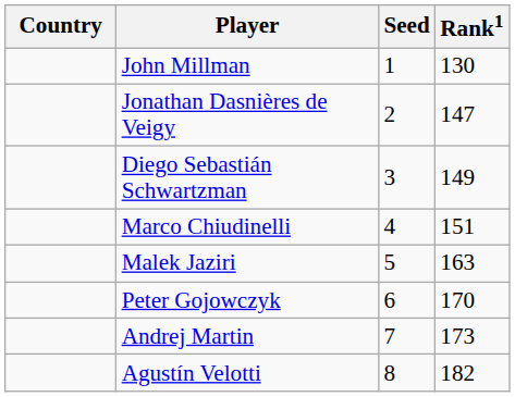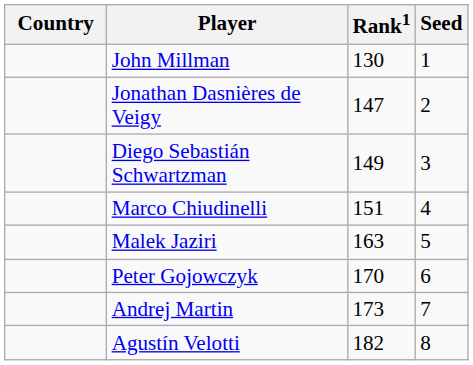columns swapped: Rank1 <-> Seed
